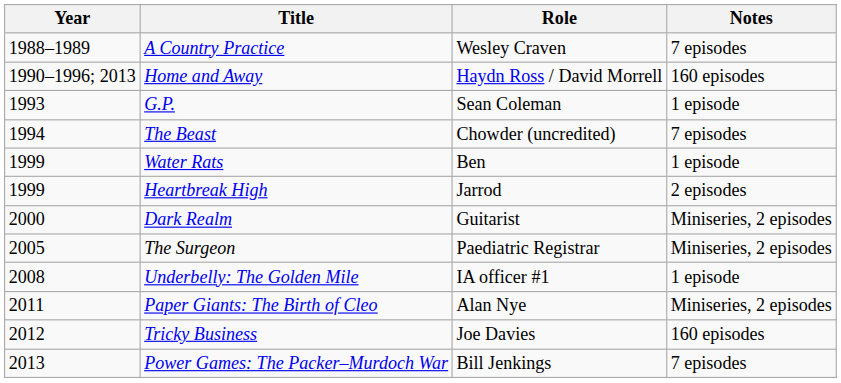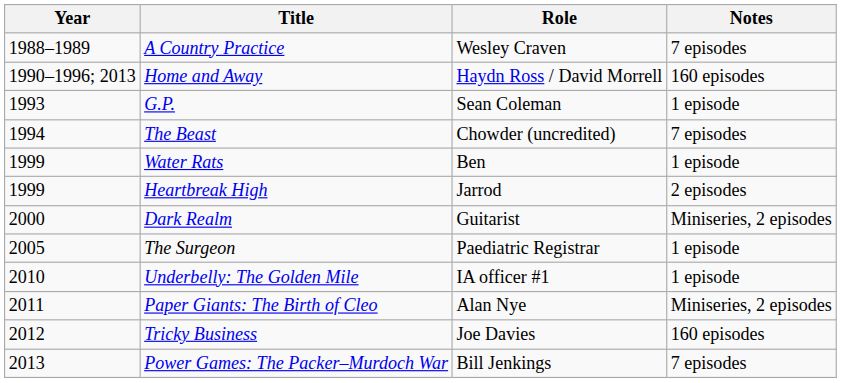The Surgeon | Notes: Miniseries, 2 episodes -> 1 episode
Underbelly: The Golden Mile | Year: 2008 -> 2010
